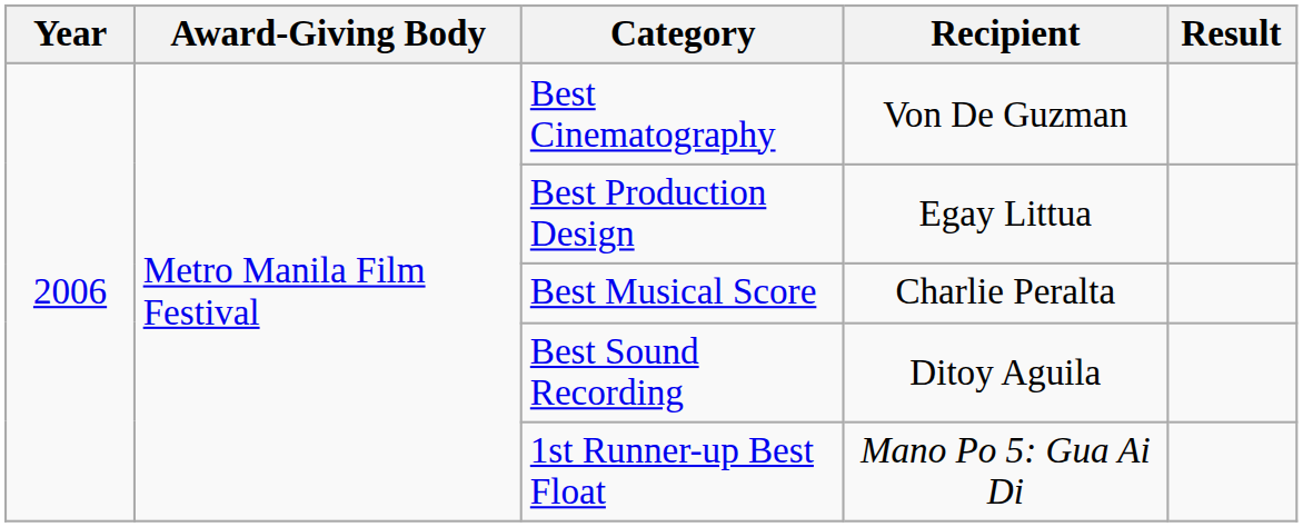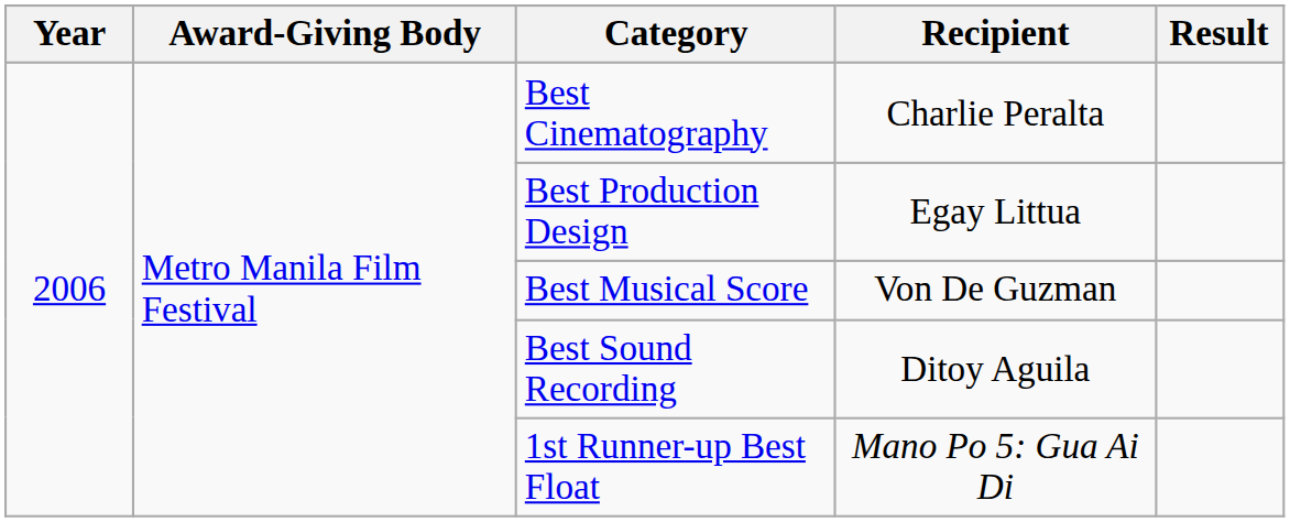Best Cinematography | Recipient: Von De Guzman -> Charlie Peralta
Best Musical Score | Recipient: Charlie Peralta -> Von De Guzman
